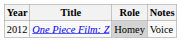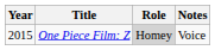One Piece Film: Z | Year: 2012 -> 2015
